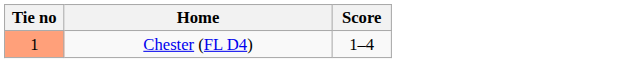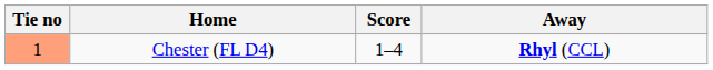+ column: Away | Rhyl (CCL)
